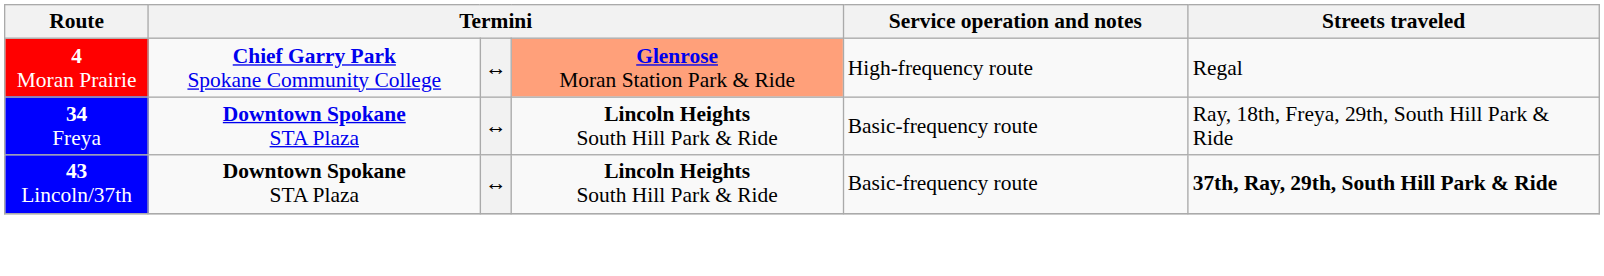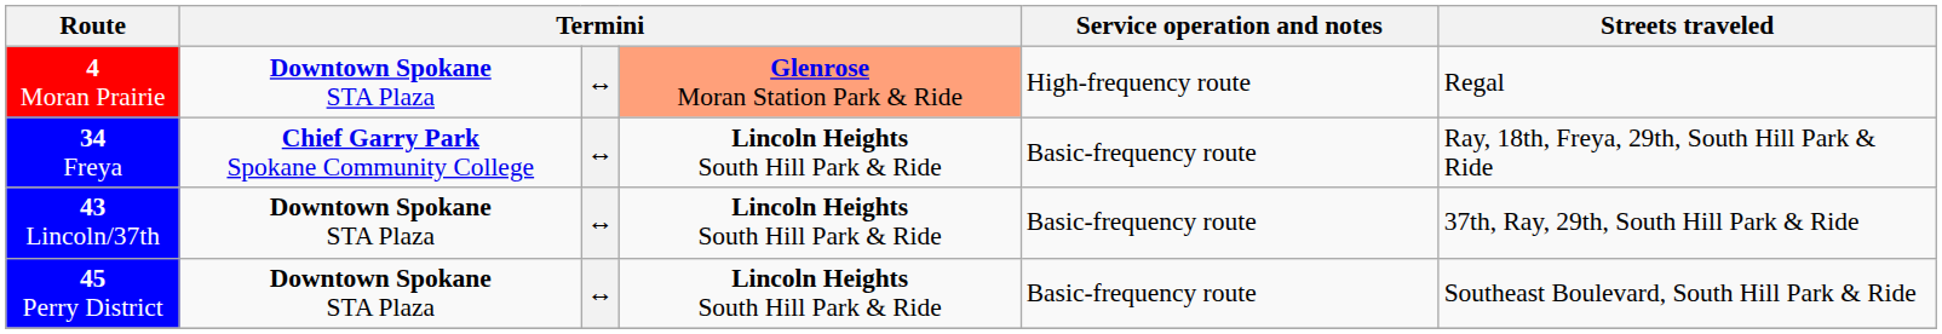4 Moran Prairie | column 2: Chief Garry Park Spokane Community College -> Downtown Spokane STA Plaza
34 Freya | column 2: Downtown Spokane STA Plaza -> Chief Garry Park Spokane Community College
43 Lincoln/37th | Streets traveled: bold -> normal
+ row: 45 Perry District | Downtown Spokane STA Plaza | ↔ | Lincoln Heights South Hill Park & Ride | Basic-frequency route | Southeast Boulevard, South Hill Park & Ride
